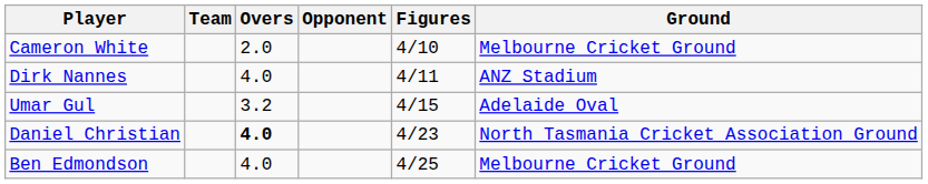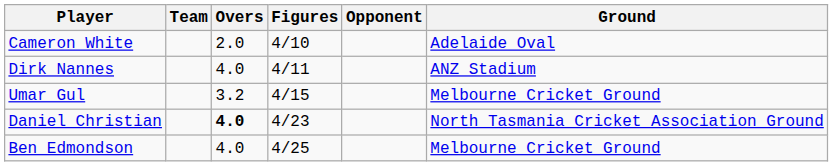columns swapped: Figures <-> Opponent
Cameron White | Ground: Melbourne Cricket Ground -> Adelaide Oval
Umar Gul | Ground: Adelaide Oval -> Melbourne Cricket Ground
